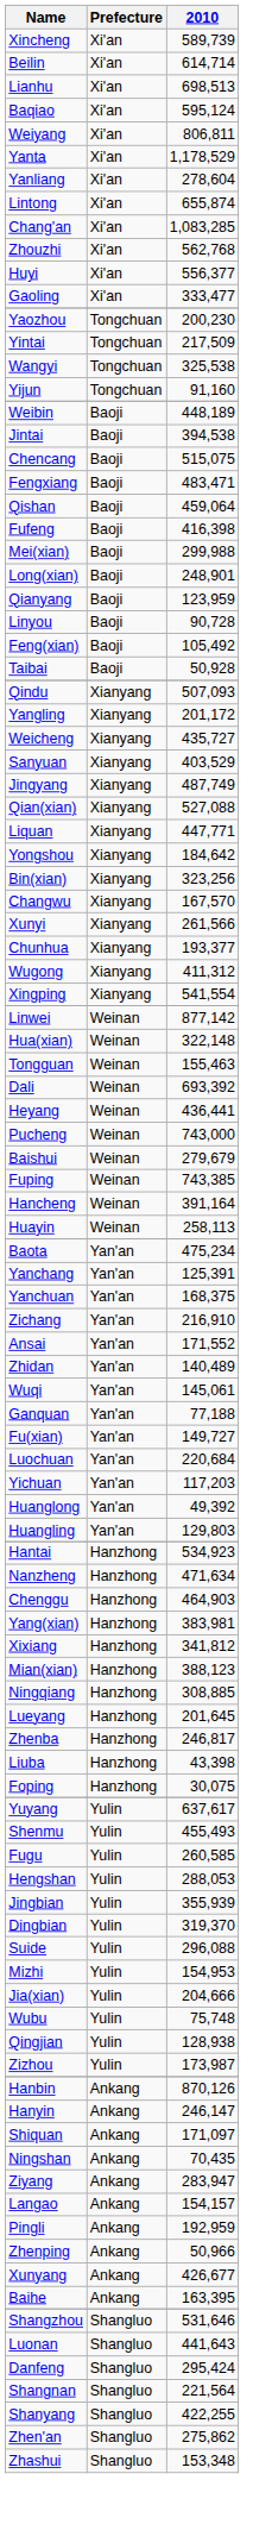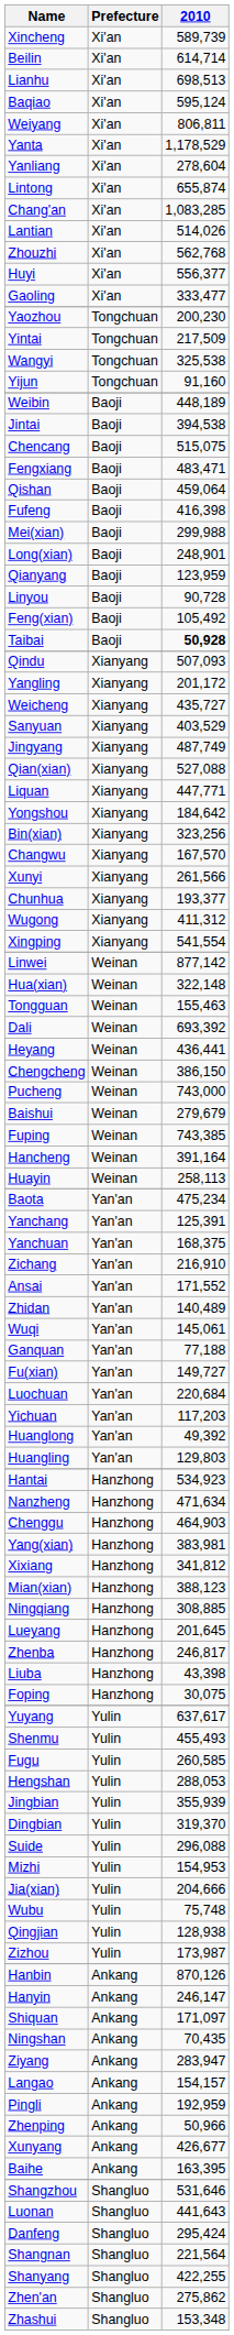+ row: Lantian | Xi'an | 514,026
Taibai | 2010: normal -> bold
+ row: Chengcheng | Weinan | 386,150
